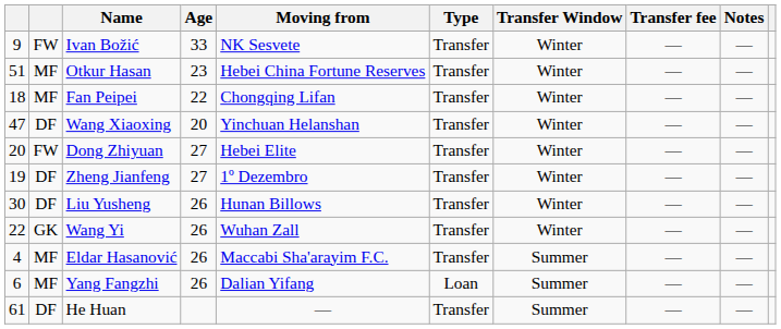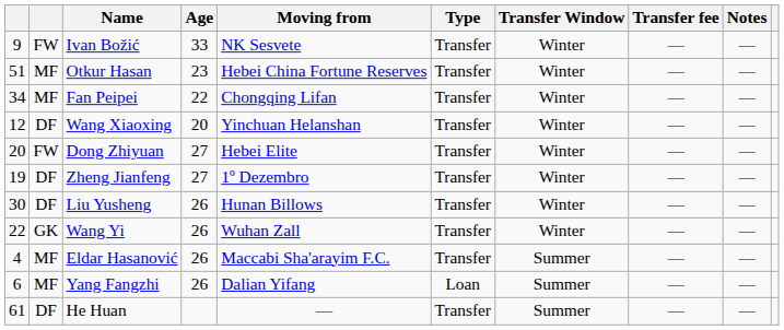Fan Peipei | column 1: 18 -> 34
Wang Xiaoxing | column 1: 47 -> 12
